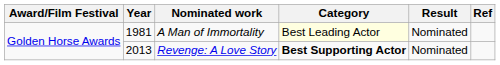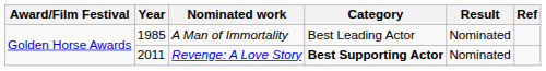A Man of Immortality | Year: 1981 -> 1985
A Man of Immortality | Category: lightyellow background -> no background
Revenge: A Love Story | Year: 2013 -> 2011
